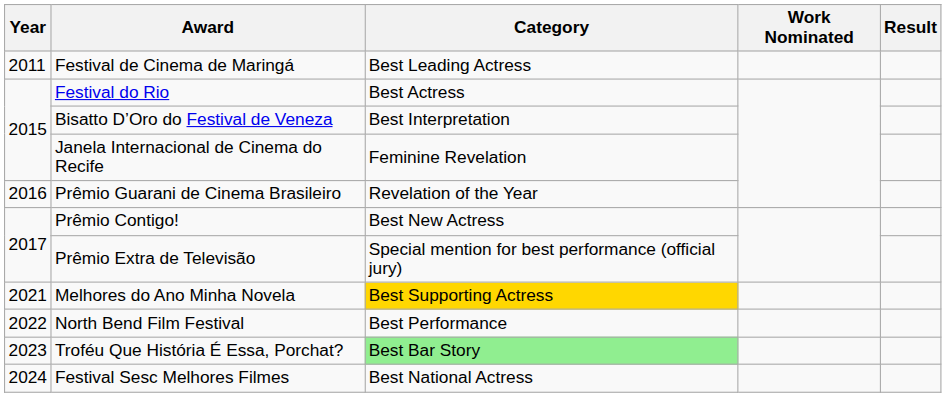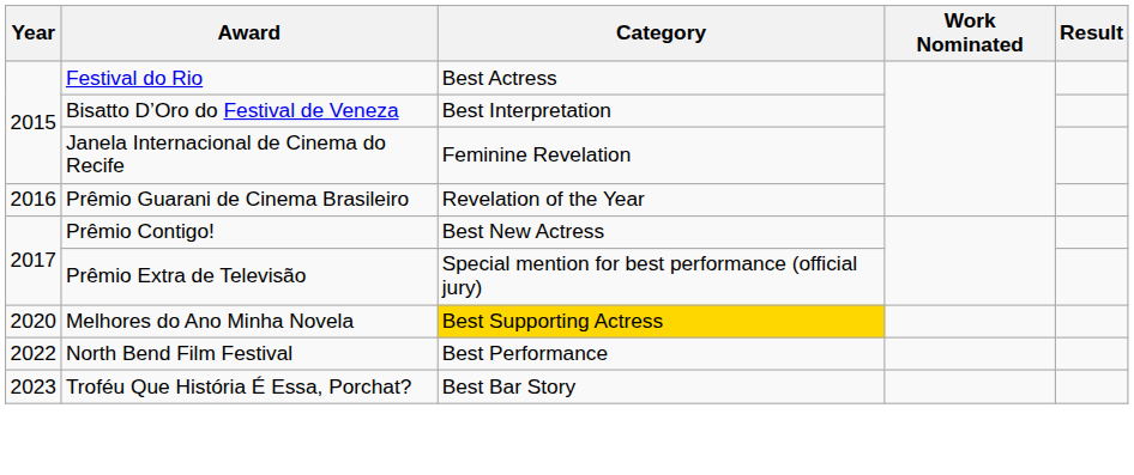- row: 2011 | Festival de Cinema de Maringá | Best Leading Actress
Melhores do Ano Minha Novela | Year: 2021 -> 2020
Troféu Que História É Essa, Porchat? | Category: lightgreen background -> no background
- row: 2024 | Festival Sesc Melhores Filmes | Best National Actress
